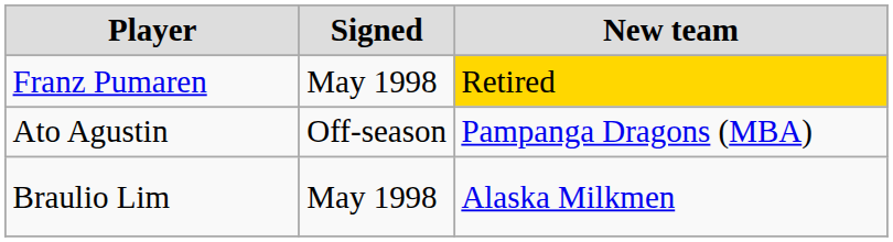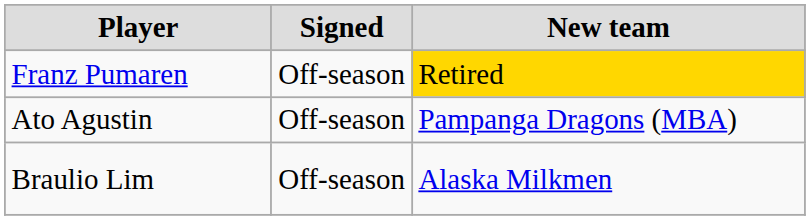Franz Pumaren | Signed: May 1998 -> Off-season
Braulio Lim | Signed: May 1998 -> Off-season
